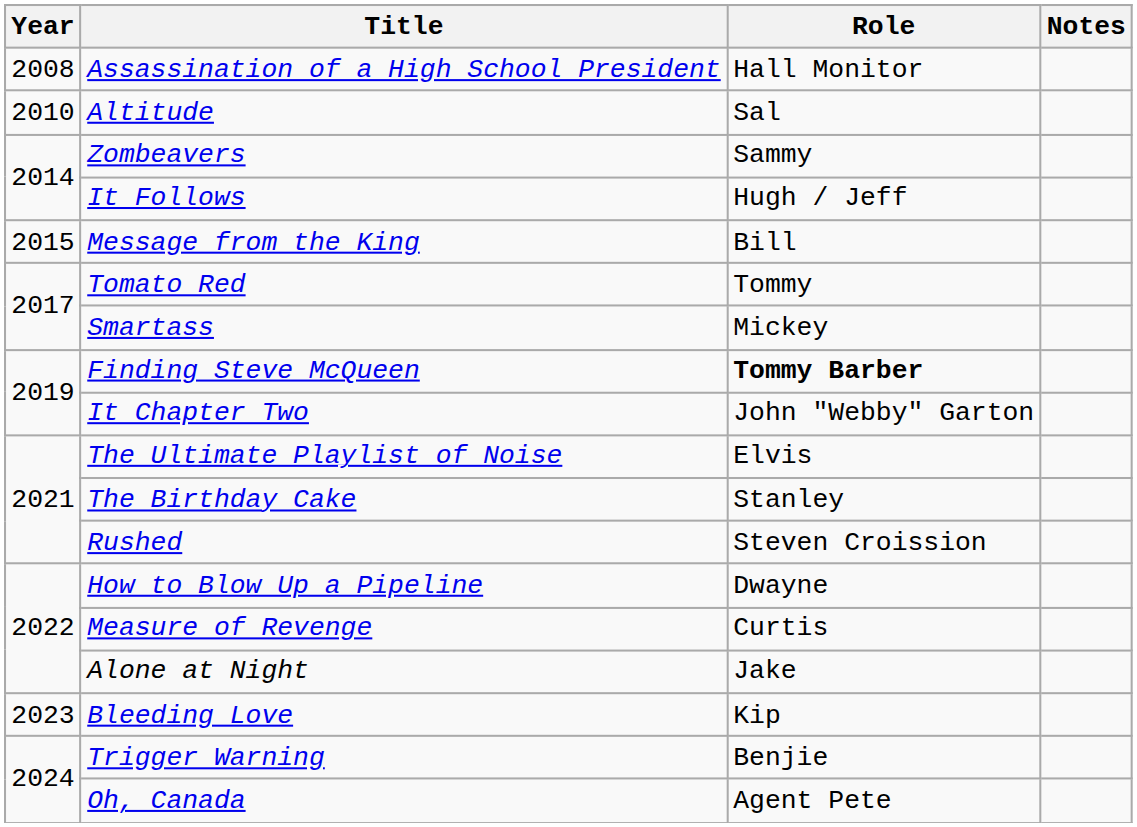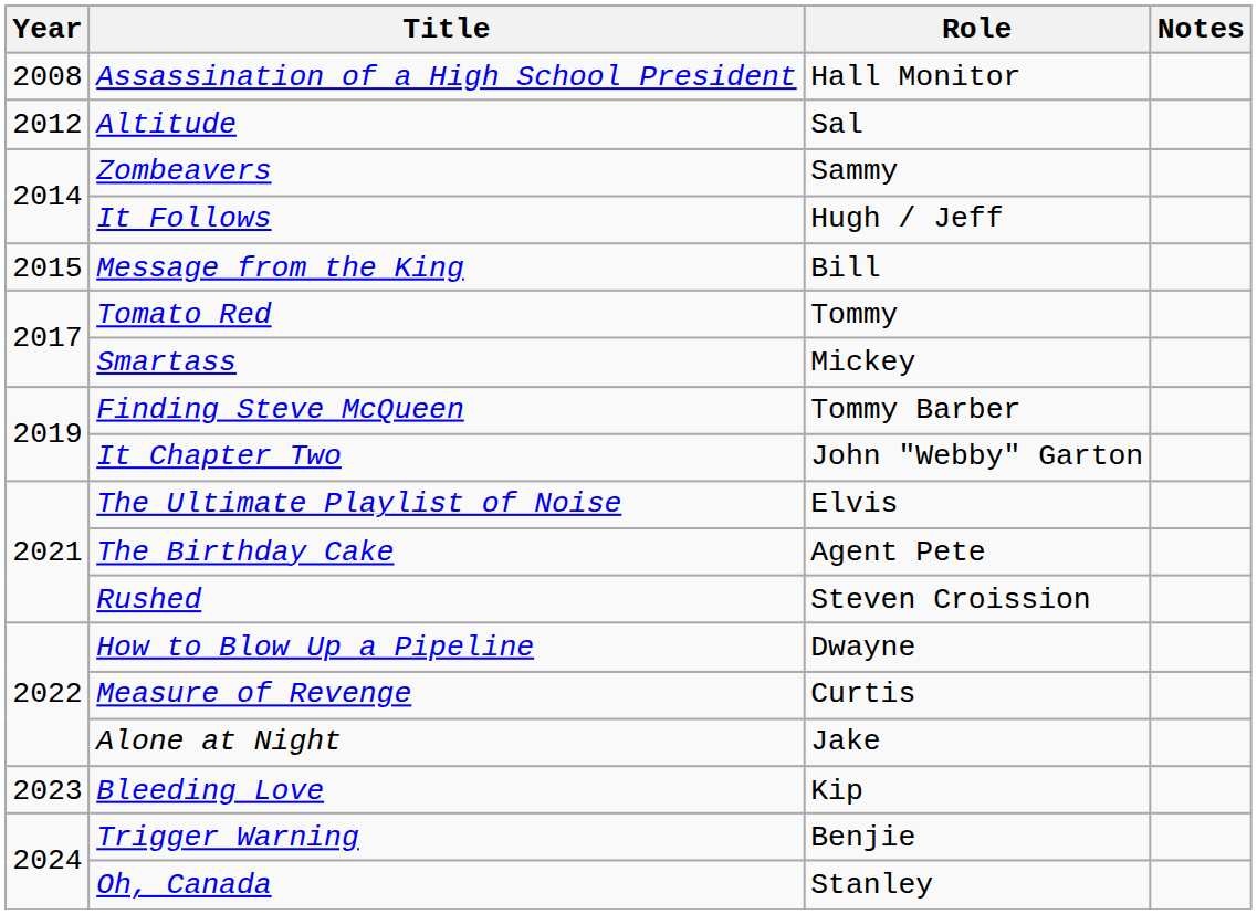Altitude | Year: 2010 -> 2012
Finding Steve McQueen | Role: bold -> normal
The Birthday Cake | Role: Stanley -> Agent Pete
Oh, Canada | Role: Agent Pete -> Stanley
